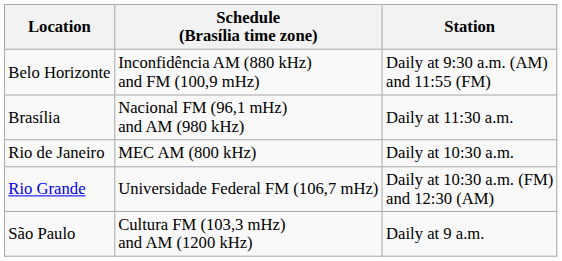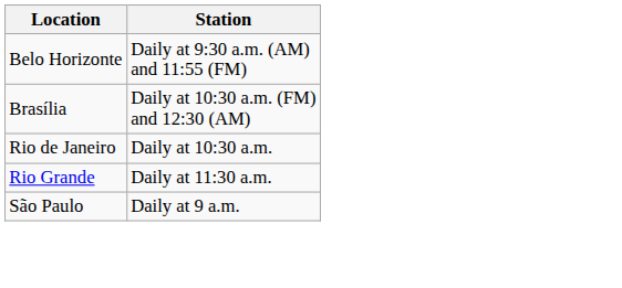- column: Schedule (Brasília time zone) | Inconfidência AM (880 kHz) and FM (100,9 mHz) | Nacional FM (96,1 mHz) and AM (980 kHz) | MEC AM (800 kHz) | Universidade Federal FM (106,7 mHz) | Cultura FM (103,3 mHz) and AM (1200 kHz)
Brasília | Station: Daily at 11:30 a.m. -> Daily at 10:30 a.m. (FM) and 12:30 (AM)
Rio Grande | Station: Daily at 10:30 a.m. (FM) and 12:30 (AM) -> Daily at 11:30 a.m.
